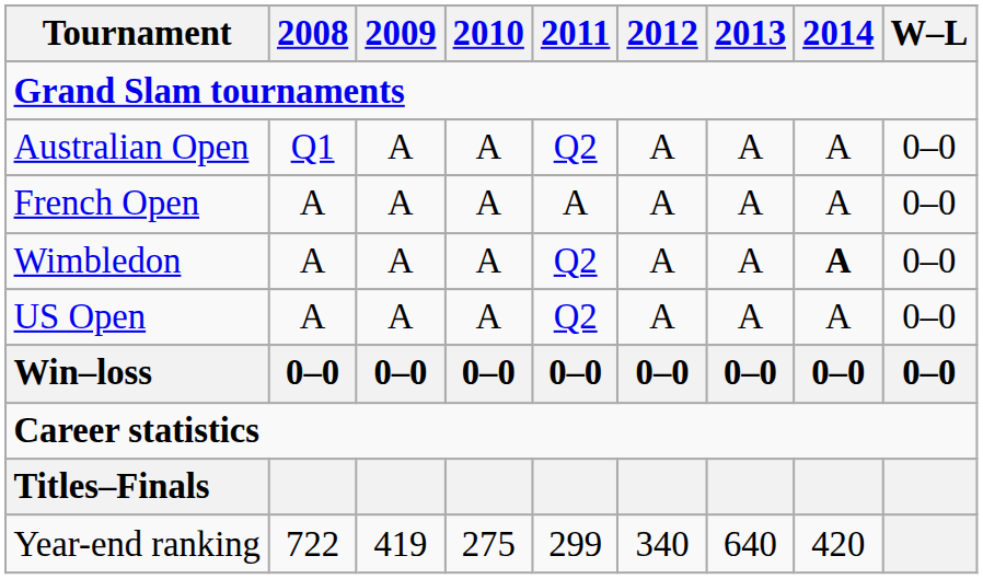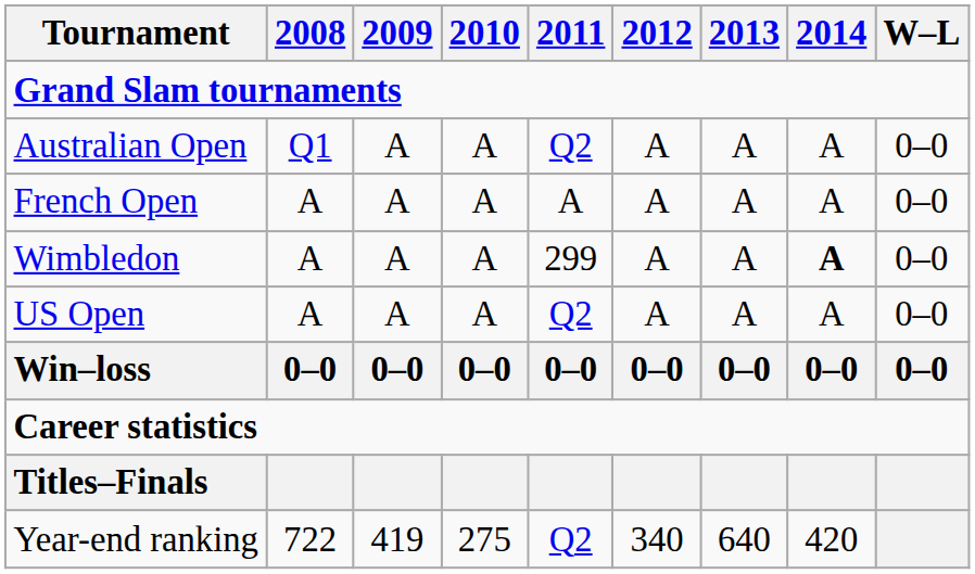Wimbledon | 2011: Q2 -> 299
Year-end ranking | 2011: 299 -> Q2
